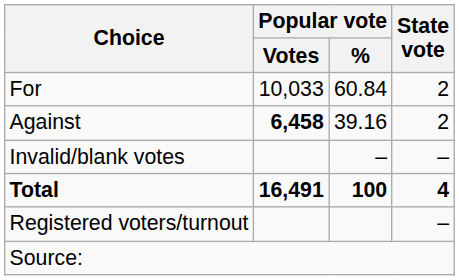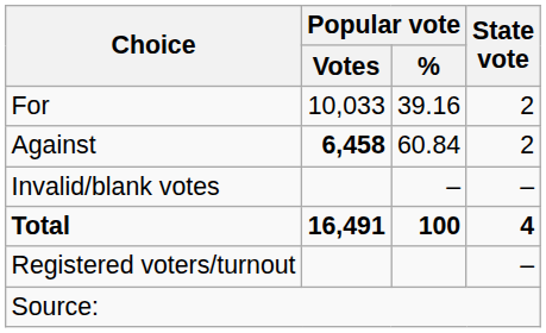For | Popular vote / %: 60.84 -> 39.16
Against | Popular vote / %: 39.16 -> 60.84
